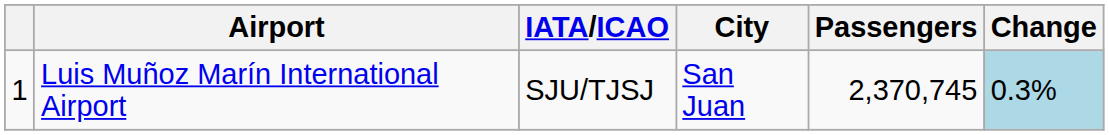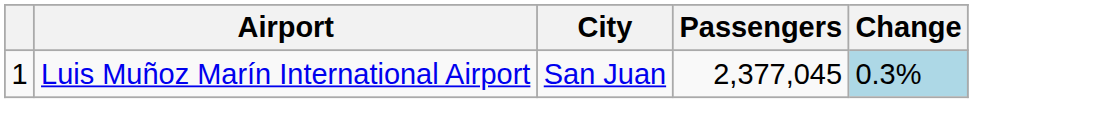- column: IATA/ICAO | SJU/TJSJ
Luis Muñoz Marín International Airport | Passengers: 2,370,745 -> 2,377,045
